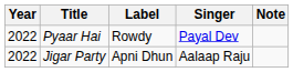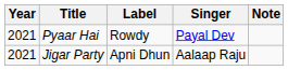Pyaar Hai | Year: 2022 -> 2021
Jigar Party | Year: 2022 -> 2021
